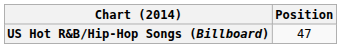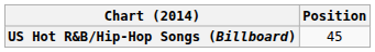US Hot R&B/Hip-Hop Songs (Billboard) | Position: 47 -> 45
